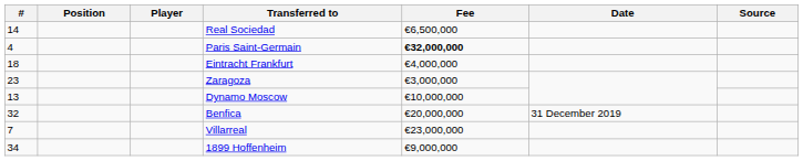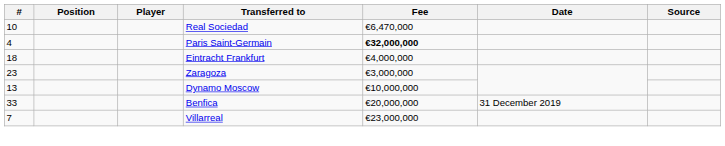Real Sociedad | #: 14 -> 10
Real Sociedad | Fee: €6,500,000 -> €6,470,000
Benfica | #: 32 -> 33
- row: 34 | 1899 Hoffenheim | €9,000,000
